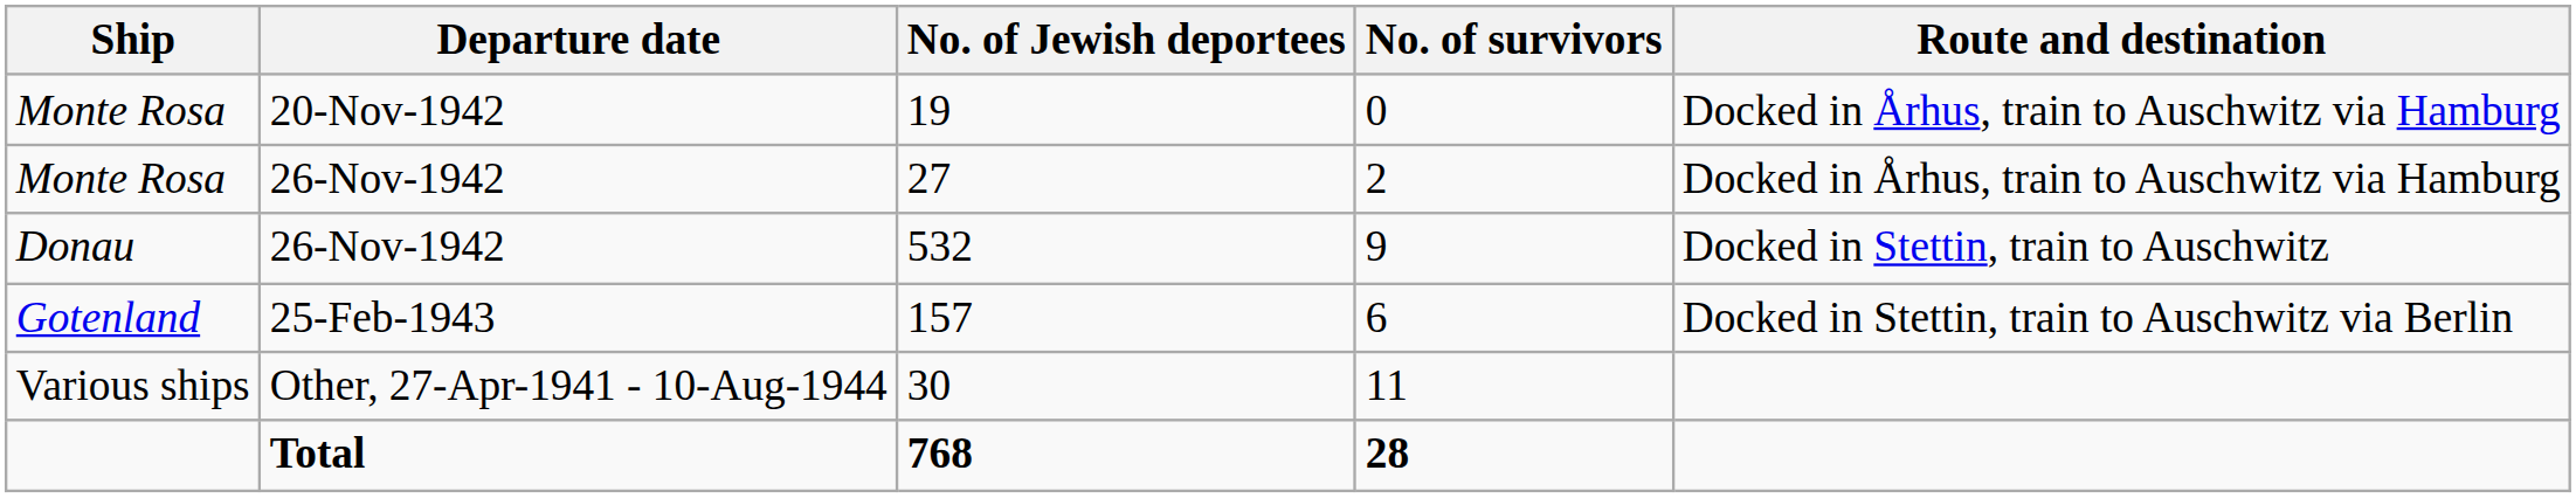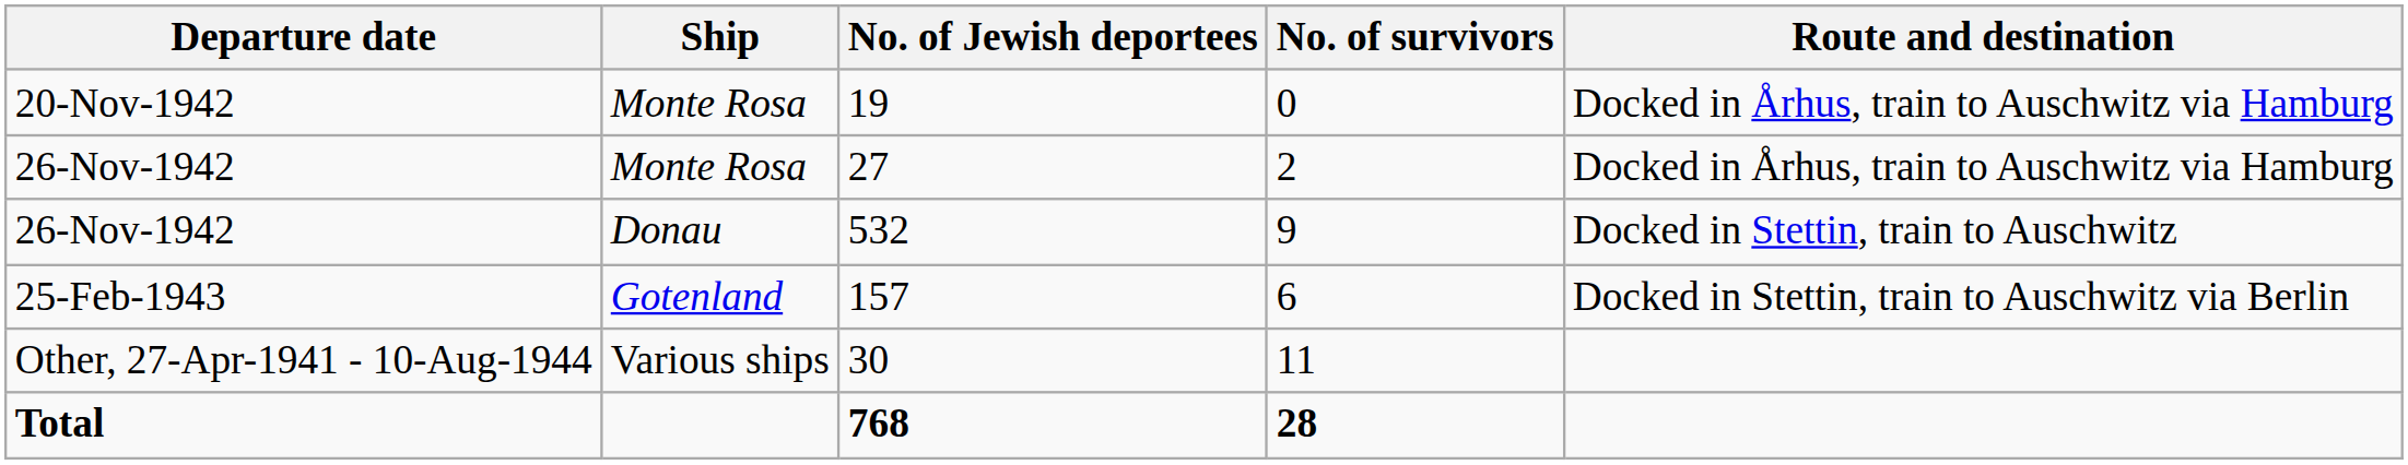columns swapped: Departure date <-> Ship
